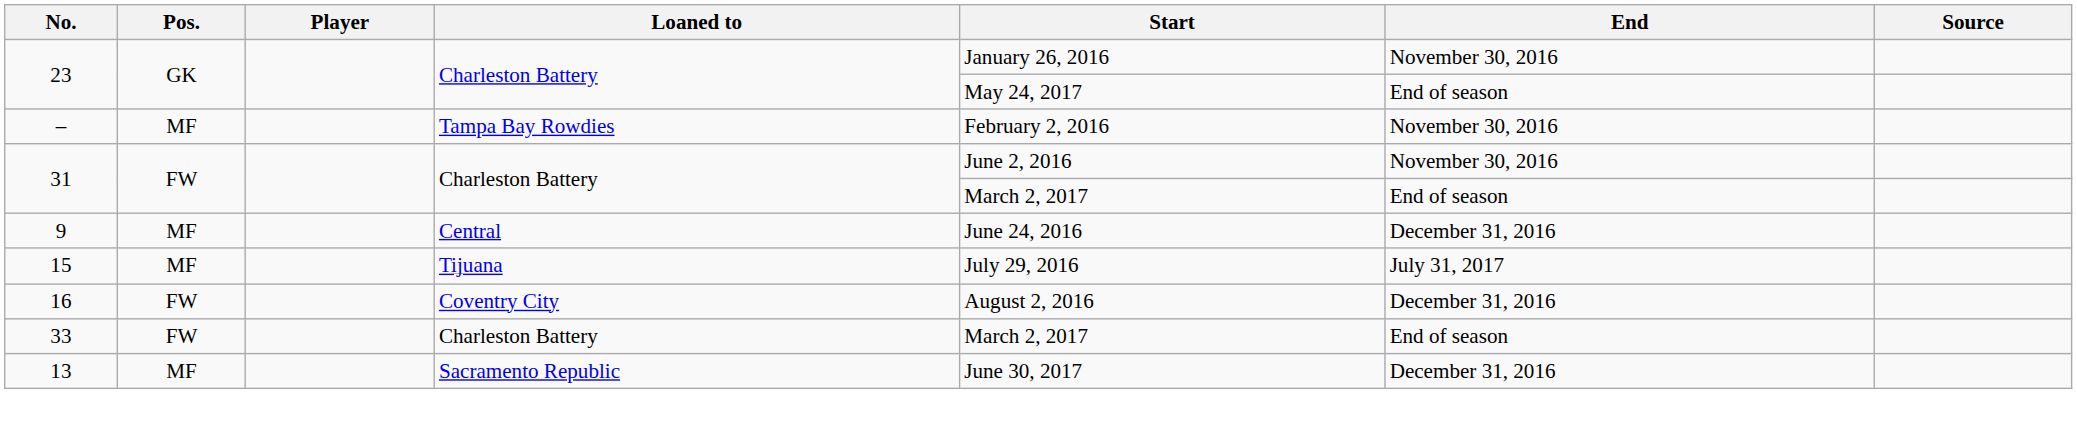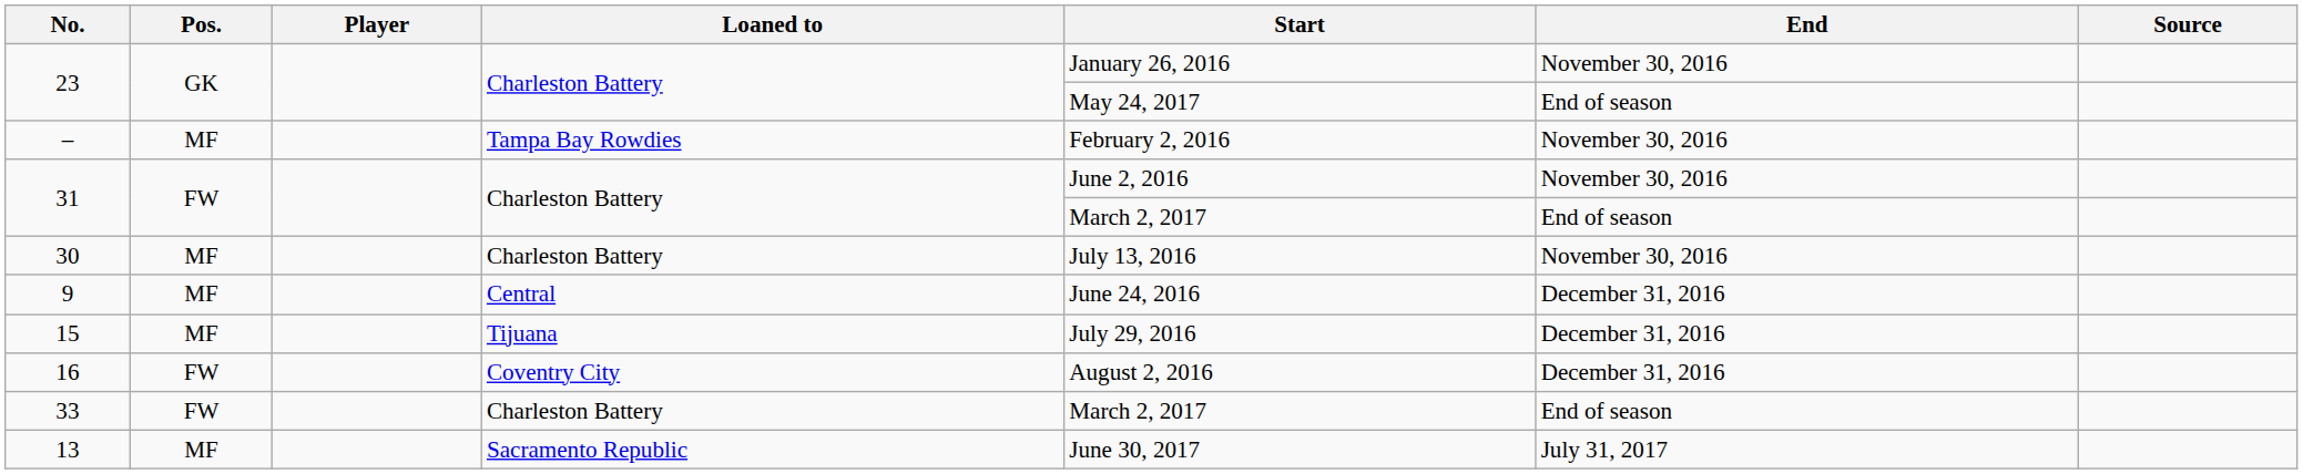+ row: 30 | MF | Charleston Battery | July 13, 2016 | November 30, 2016
15 | End: July 31, 2017 -> December 31, 2016
13 | End: December 31, 2016 -> July 31, 2017
